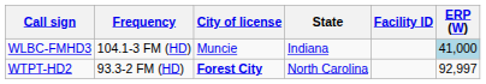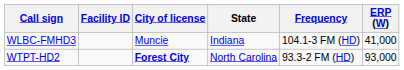columns swapped: Frequency <-> Facility ID
WLBC-FMHD3 | ERP (W): lightblue background -> no background
WTPT-HD2 | ERP (W): 92,997 -> 93,000
